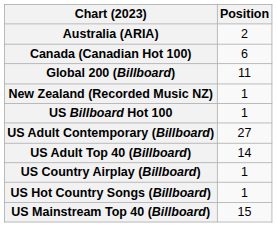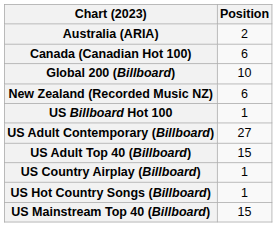Global 200 (Billboard) | Position: 11 -> 10
New Zealand (Recorded Music NZ) | Position: 1 -> 6
US Adult Top 40 (Billboard) | Position: 14 -> 15
